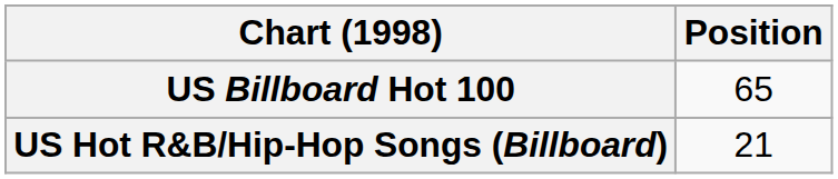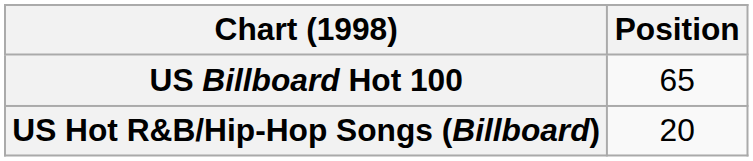US Hot R&B/Hip-Hop Songs (Billboard) | Position: 21 -> 20
